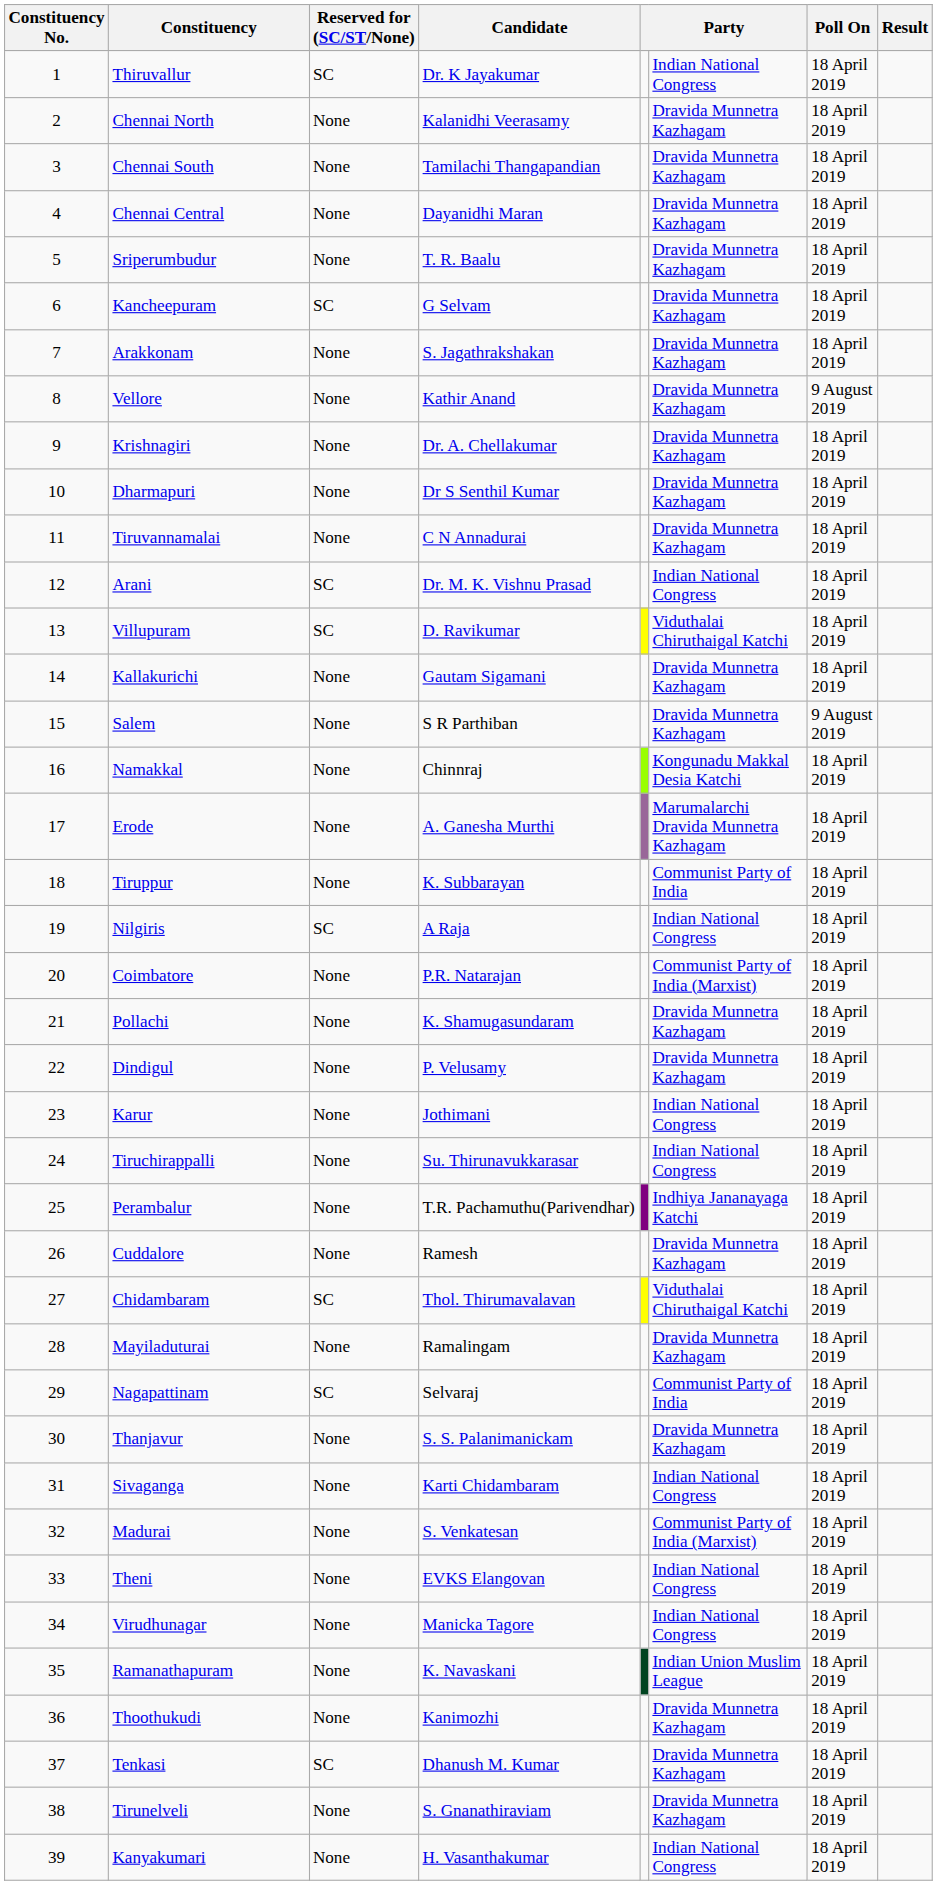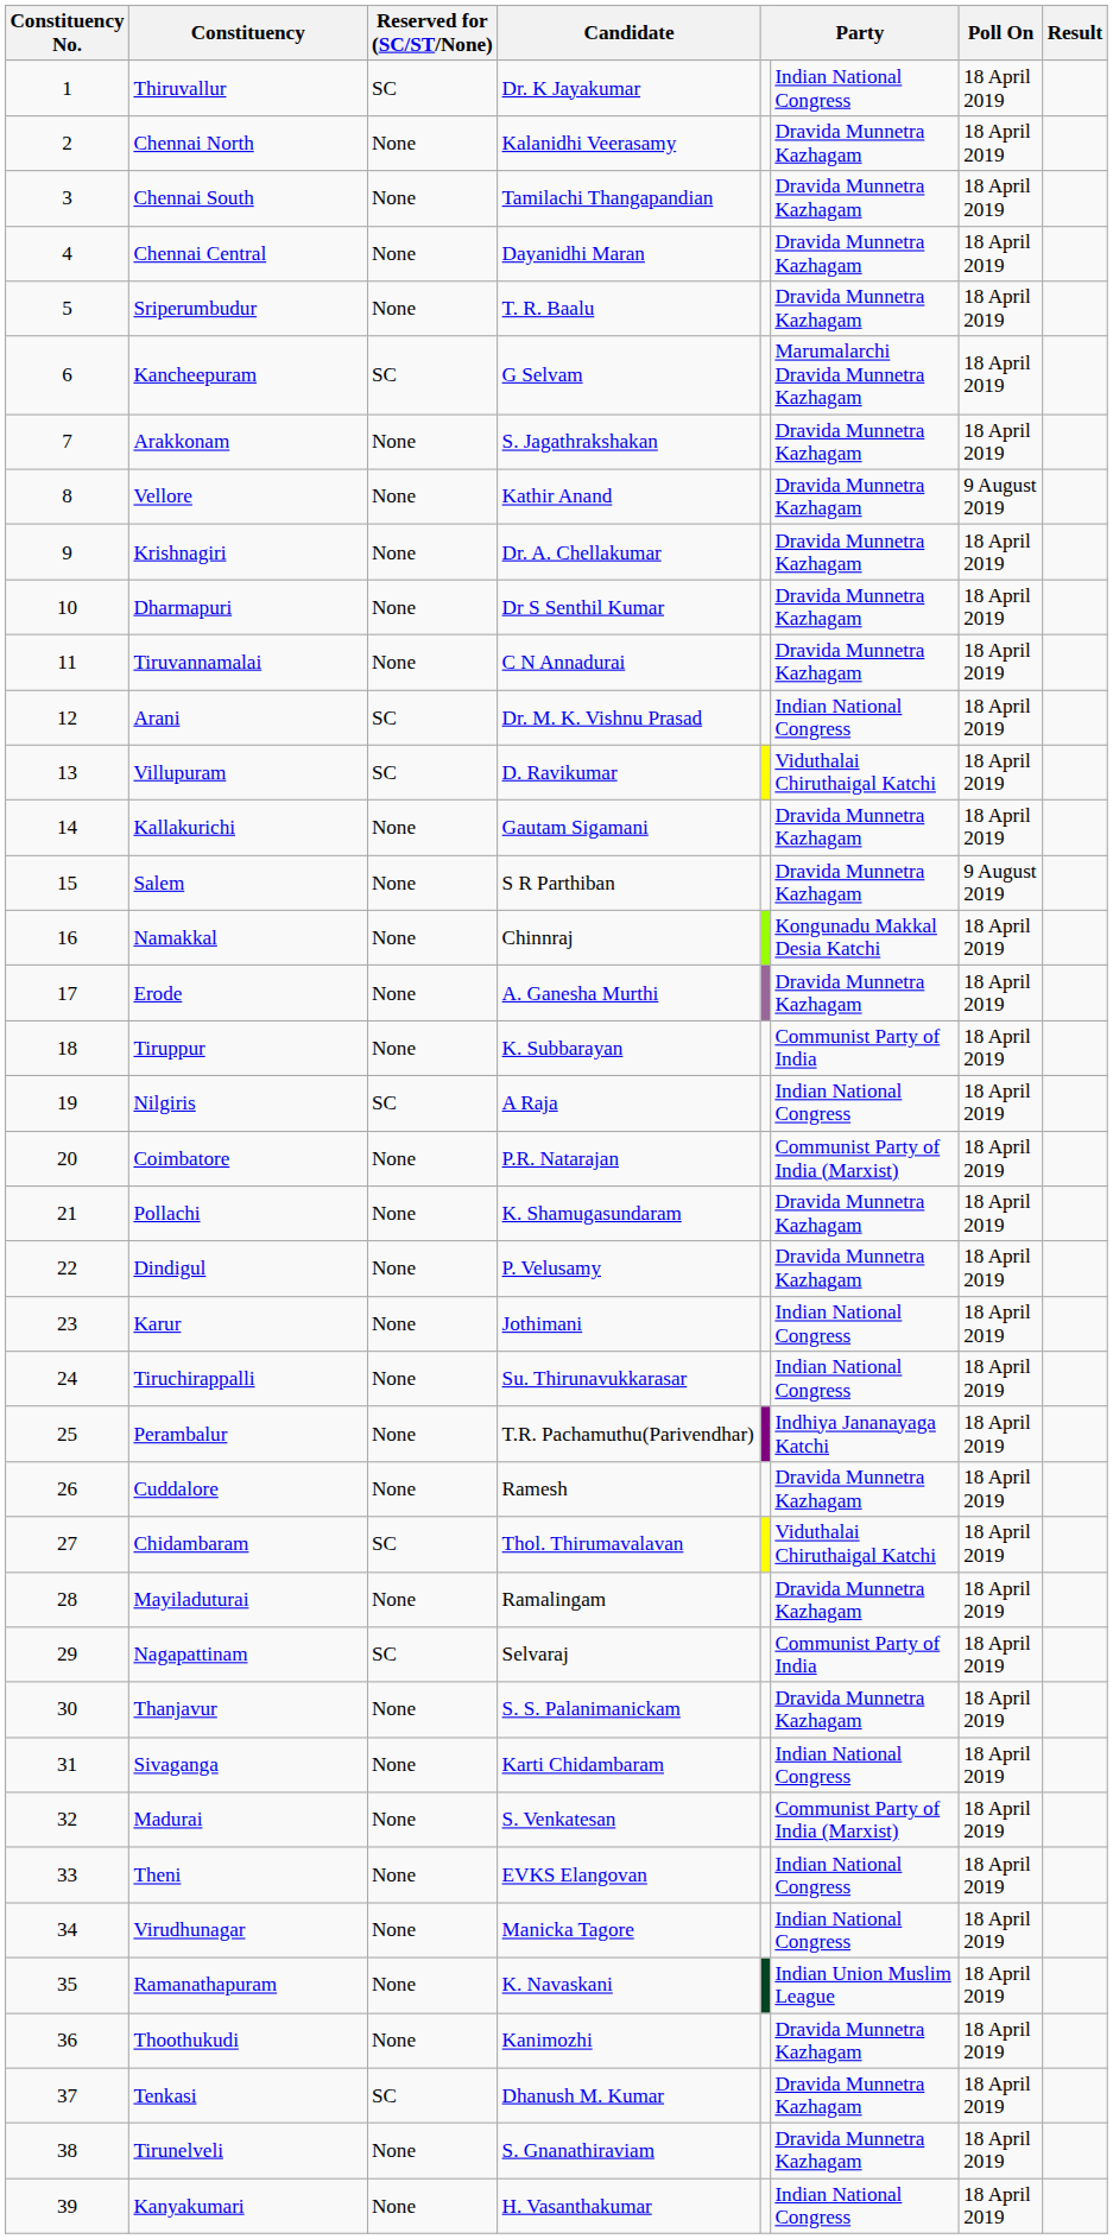Kancheepuram | column 6: Dravida Munnetra Kazhagam -> Marumalarchi Dravida Munnetra Kazhagam
Erode | column 6: Marumalarchi Dravida Munnetra Kazhagam -> Dravida Munnetra Kazhagam
